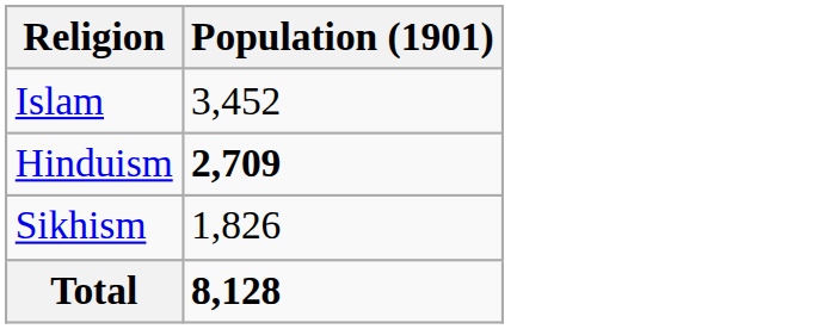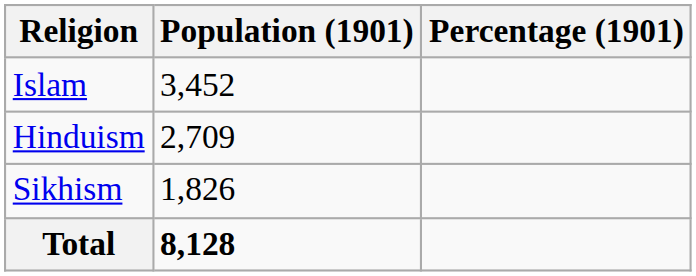+ column: Percentage (1901)
Hinduism | Population (1901): bold -> normal
